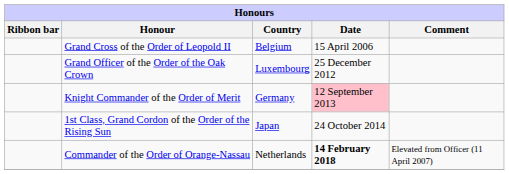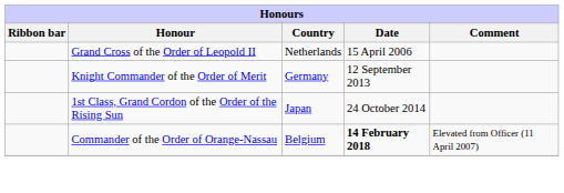Grand Cross of the Order of Leopold II | Country: Belgium -> Netherlands
- row: Grand Officer of the Order of the Oak Crown | Luxembourg | 25 December 2012
Knight Commander of the Order of Merit | Date: pink background -> no background
Commander of the Order of Orange-Nassau | Country: Netherlands -> Belgium
